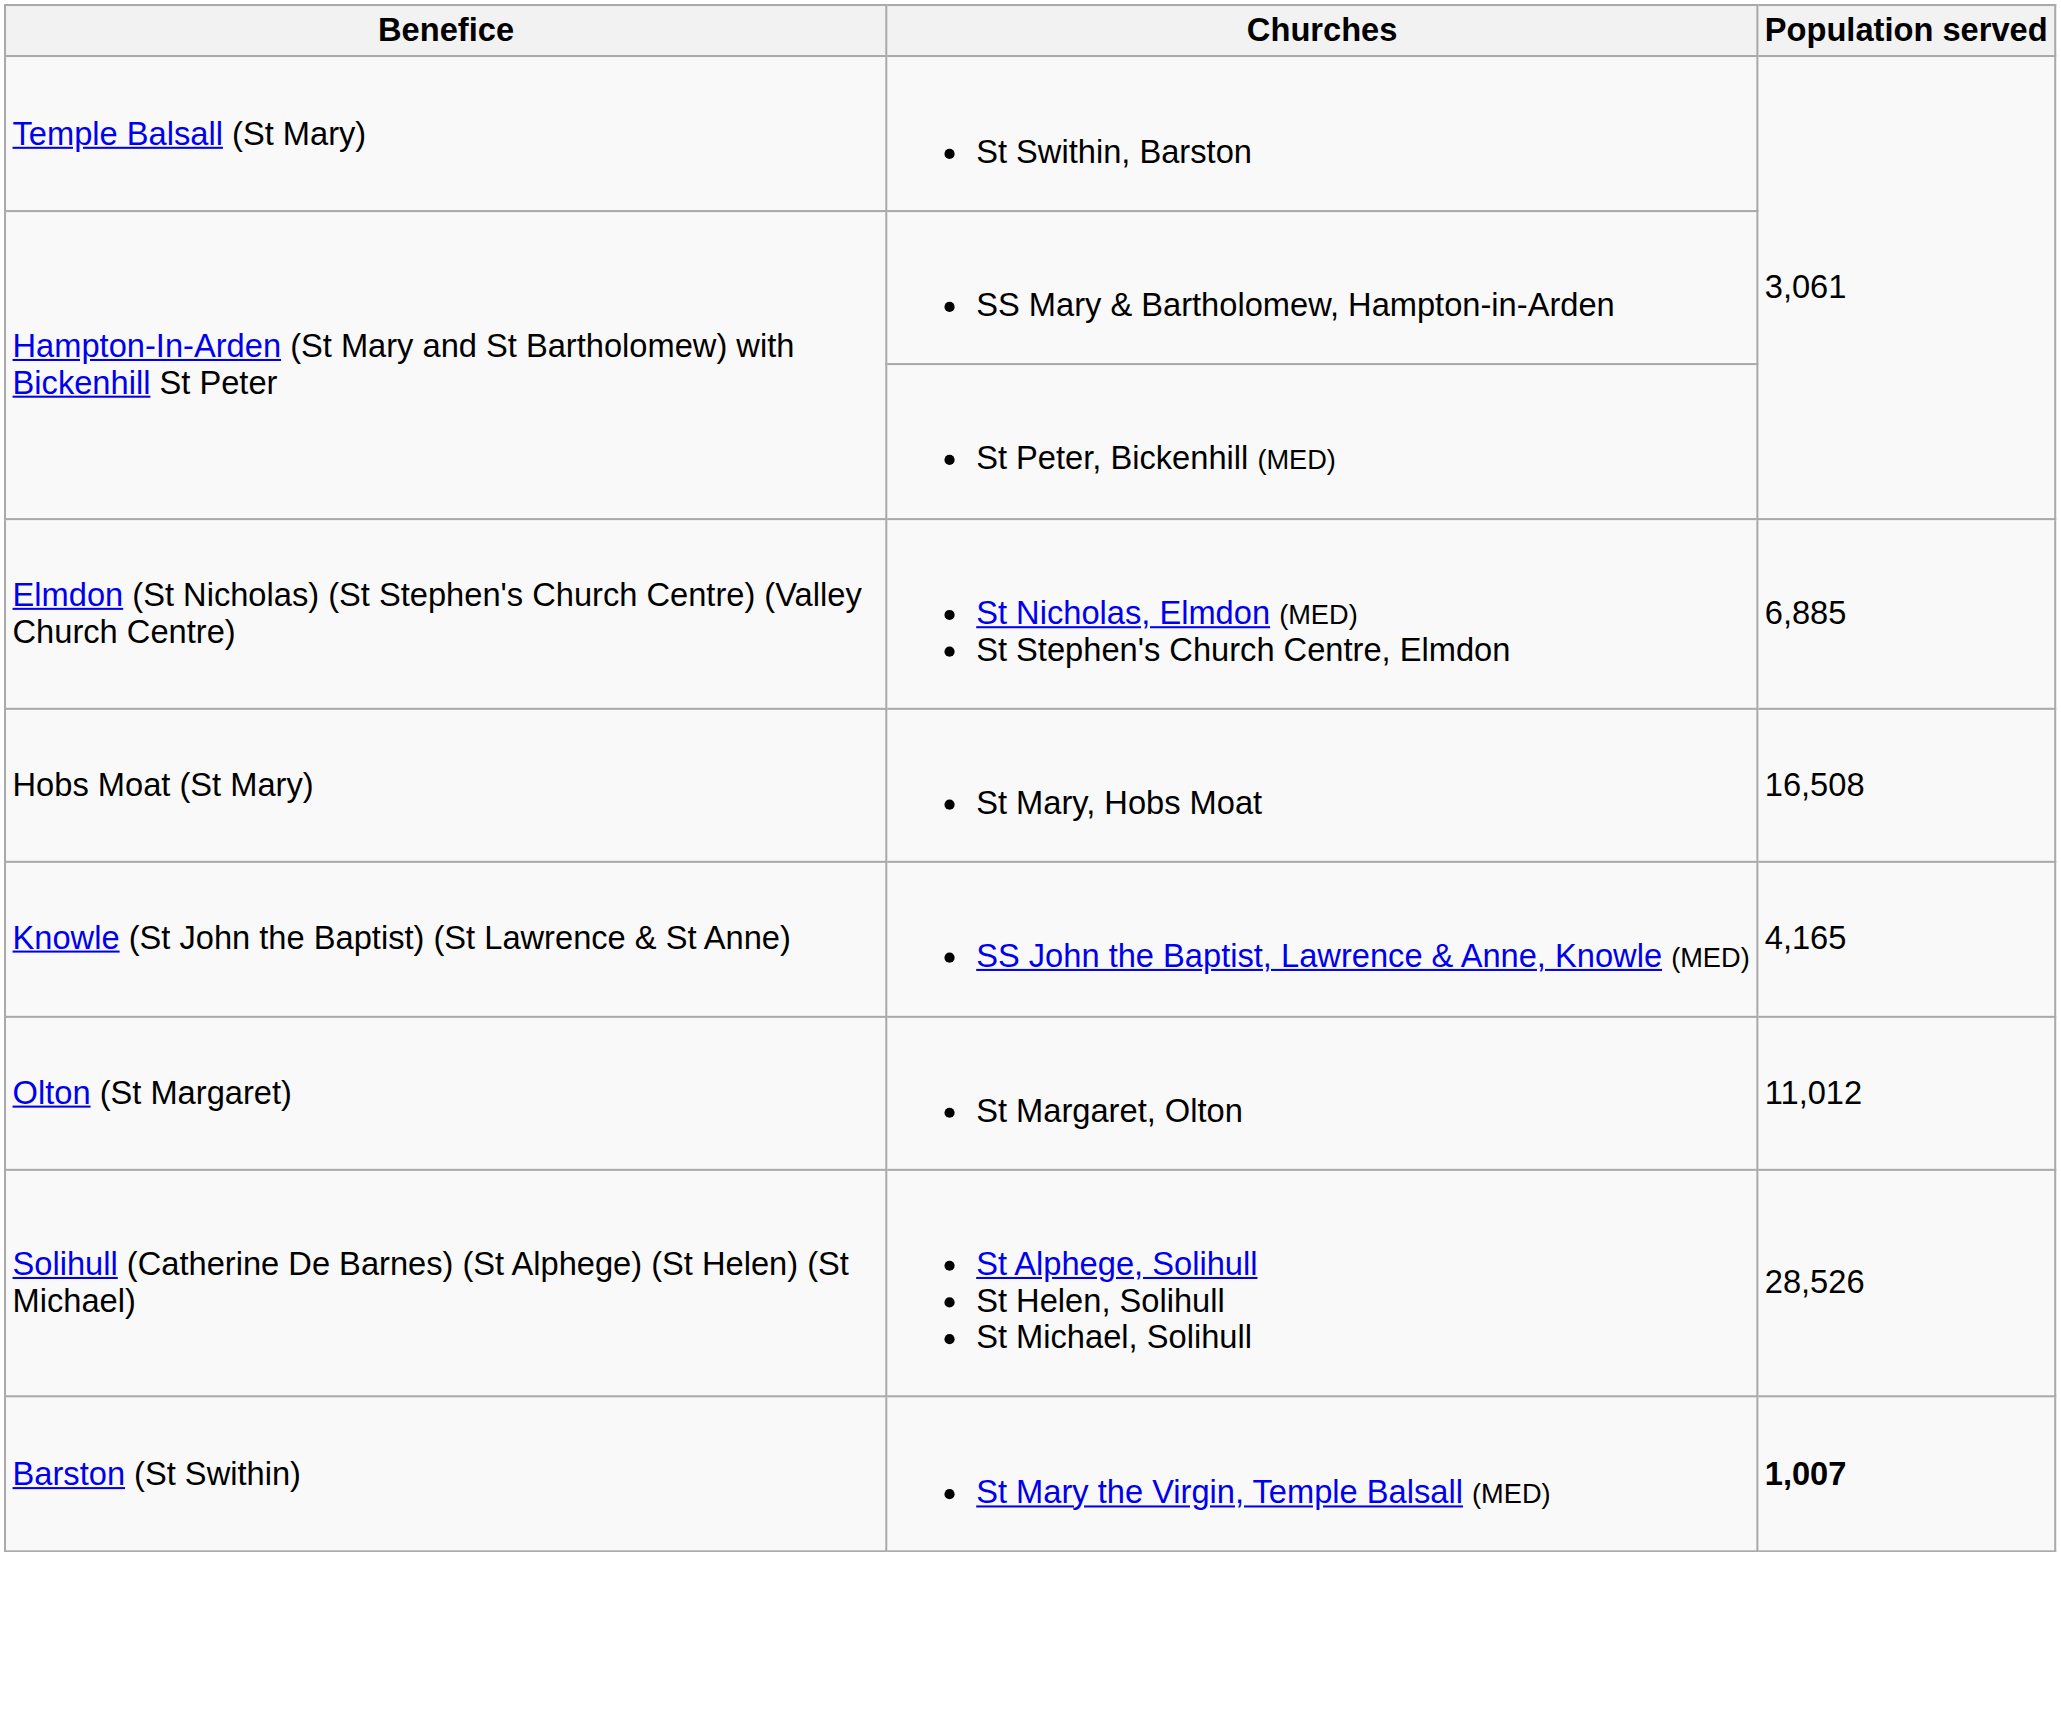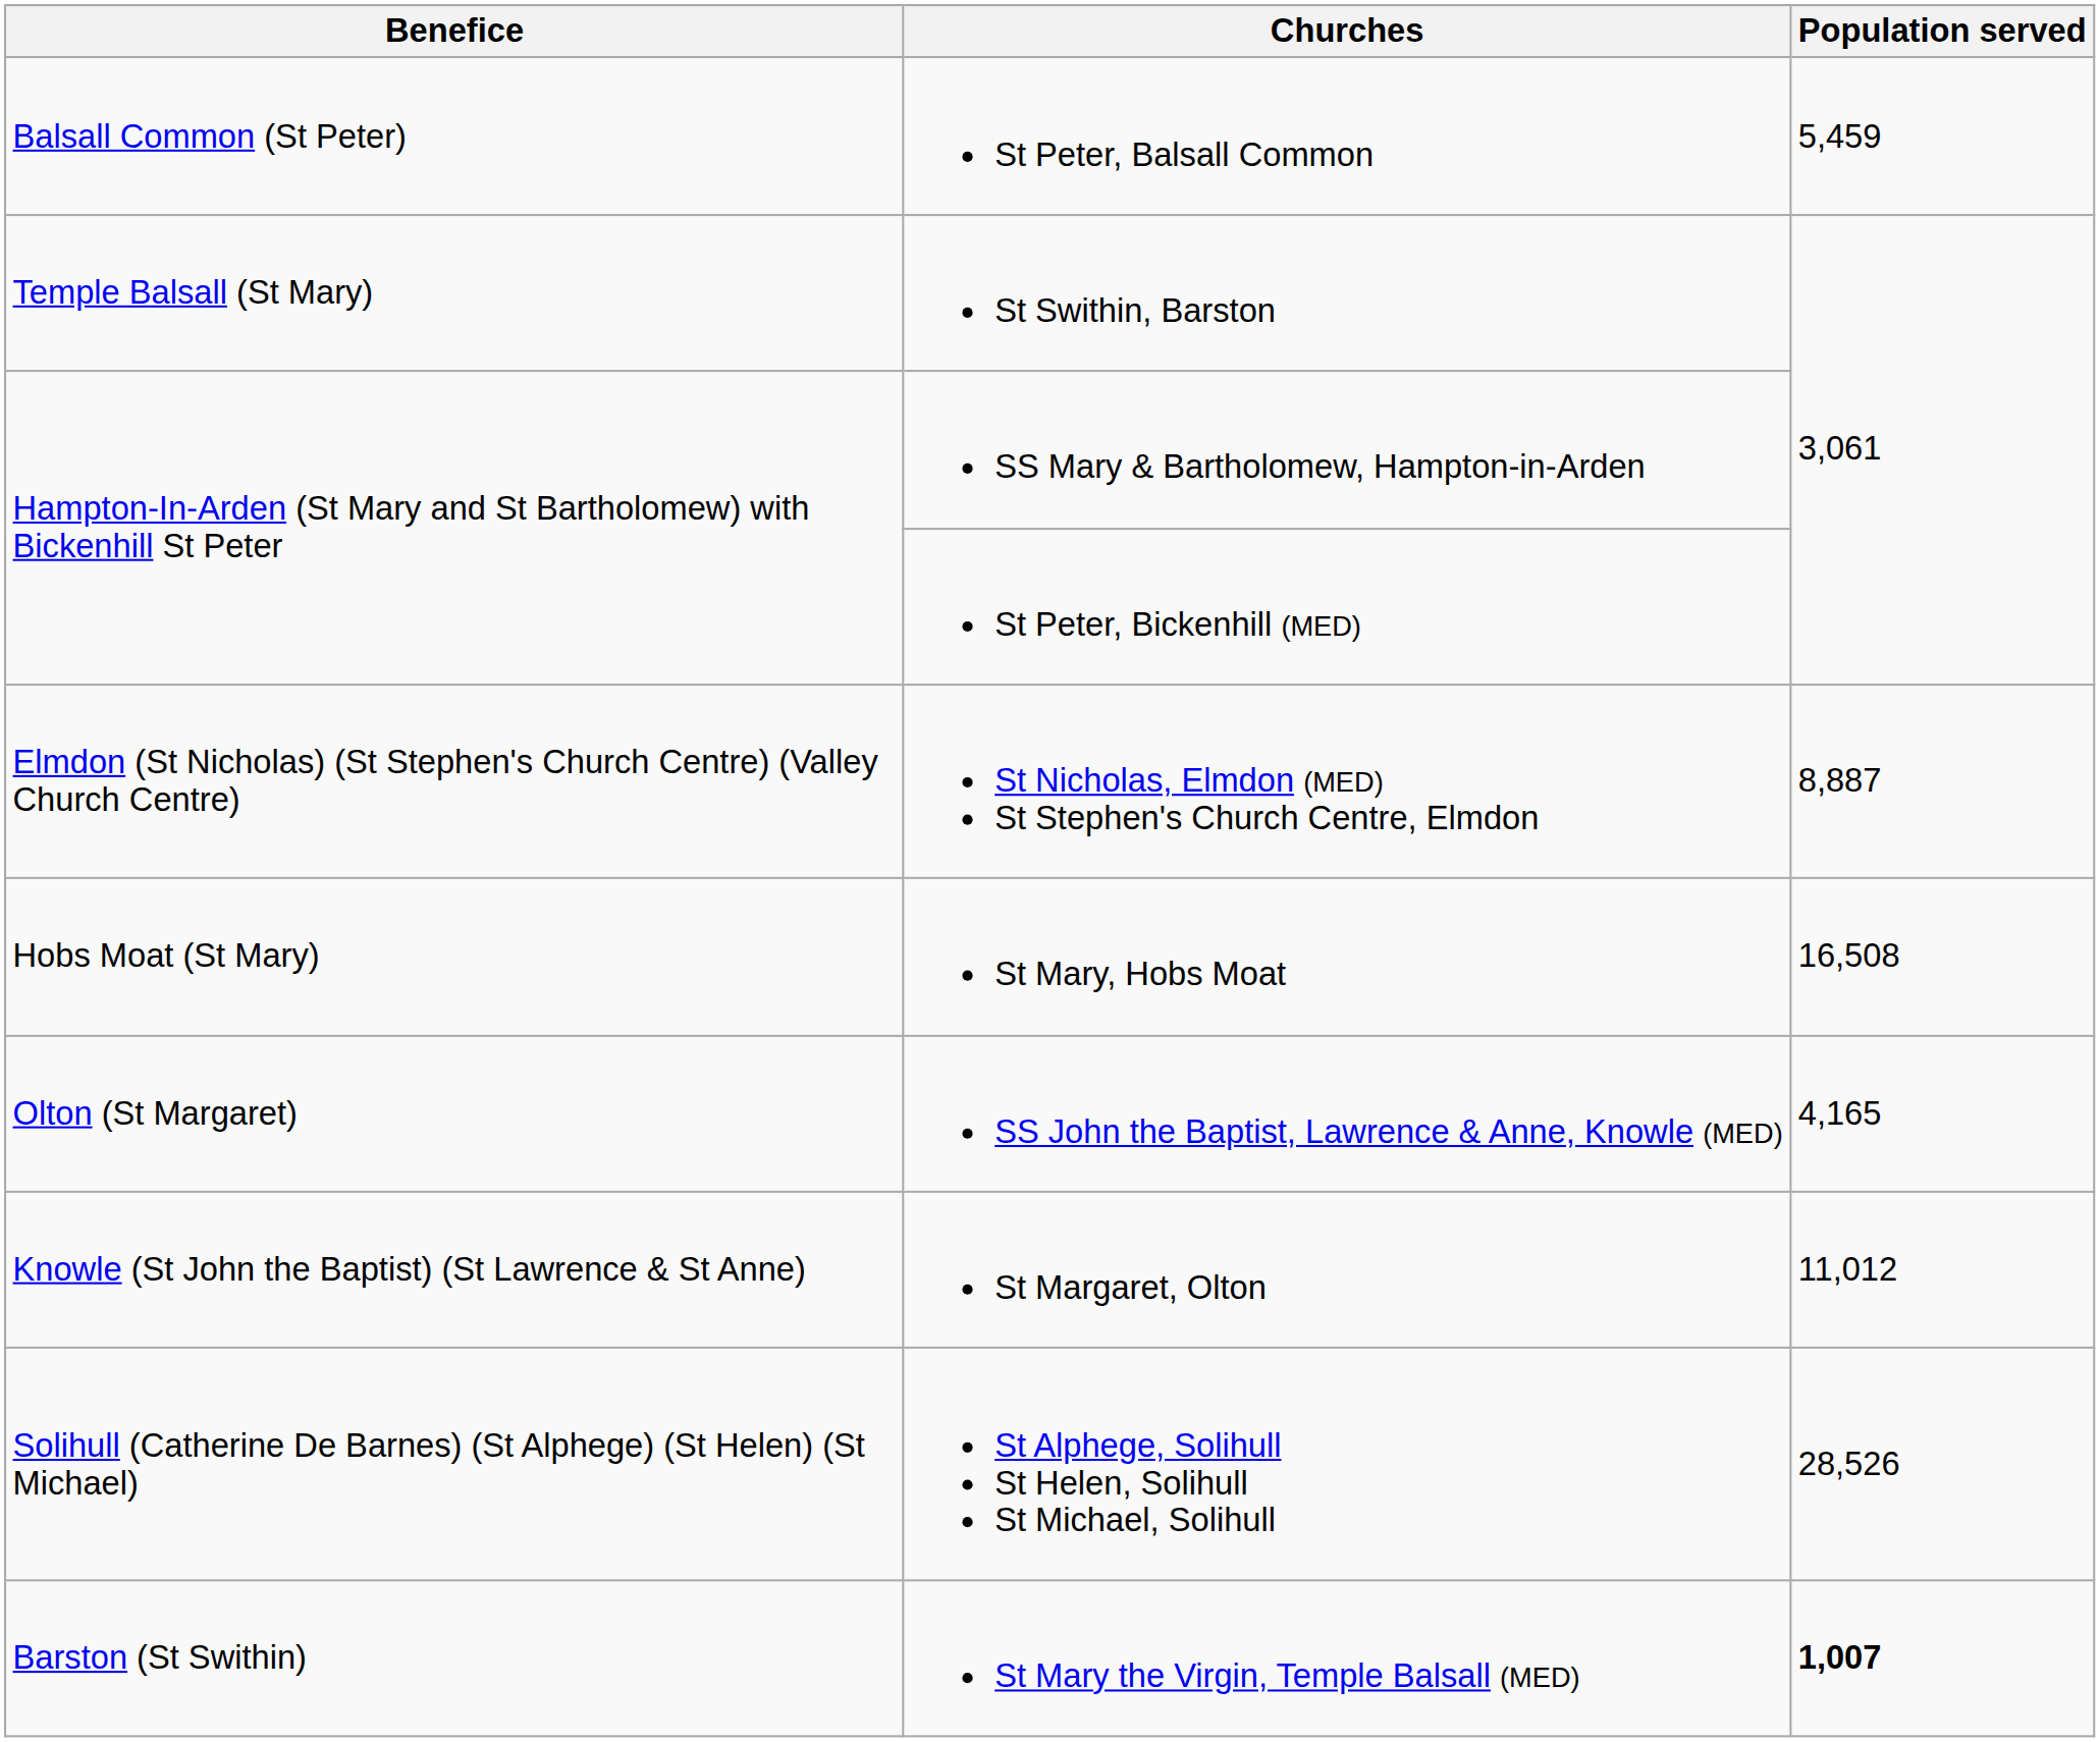+ row: Balsall Common (St Peter) | St Peter, Balsall Common | 5,459
St Nicholas, Elmdon (MED) St Stephen's Church Centre, Elmdon | Population served: 6,885 -> 8,887
SS John the Baptist, Lawrence & Anne, Knowle (MED) | Benefice: Knowle (St John the Baptist) (St Lawrence & St Anne) -> Olton (St Margaret)
St Margaret, Olton | Benefice: Olton (St Margaret) -> Knowle (St John the Baptist) (St Lawrence & St Anne)
